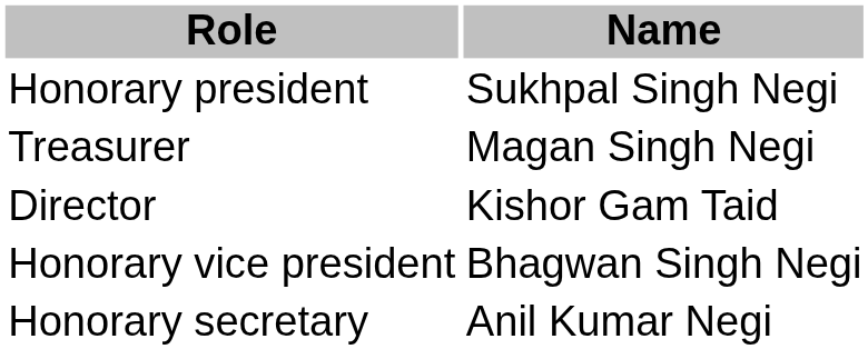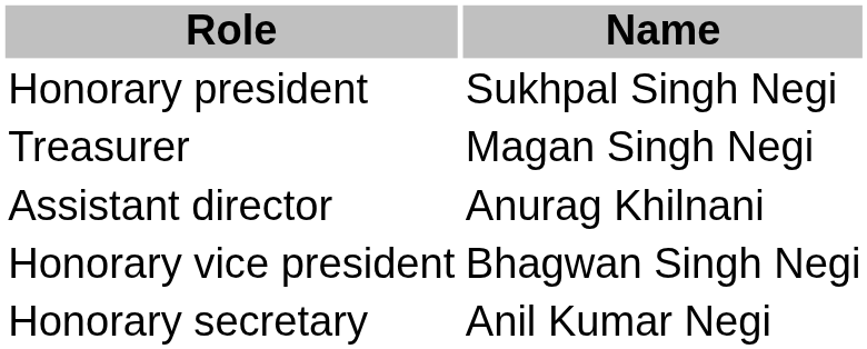- row: Director | Kishor Gam Taid
+ row: Assistant director | Anurag Khilnani
